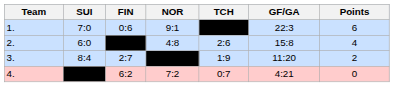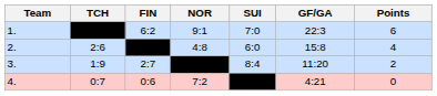columns swapped: TCH <-> SUI
1. | FIN: 0:6 -> 6:2
4. | FIN: 6:2 -> 0:6
